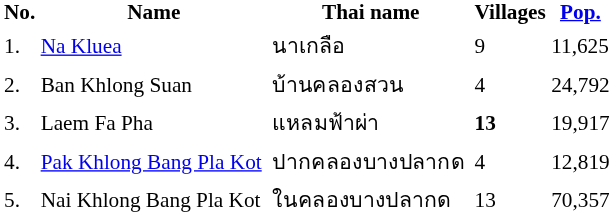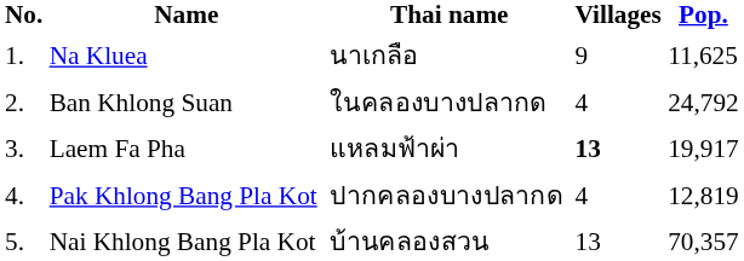Ban Khlong Suan | Thai name: บ้านคลองสวน -> ในคลองบางปลากด
Nai Khlong Bang Pla Kot | Thai name: ในคลองบางปลากด -> บ้านคลองสวน
